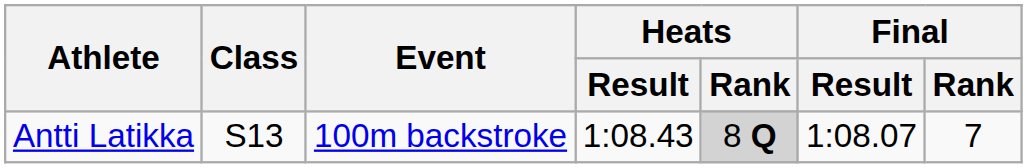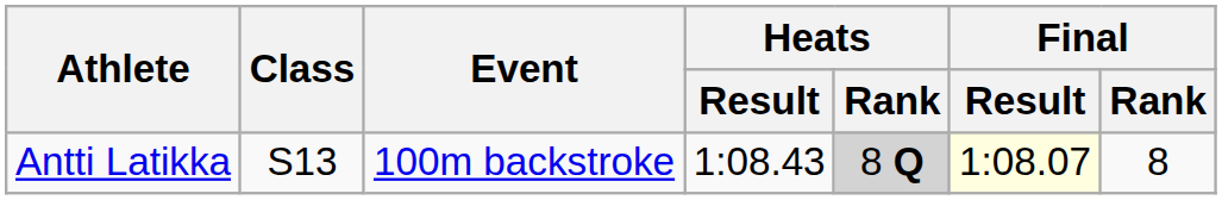Antti Latikka | Final / Result: no background -> lightyellow background
Antti Latikka | Final / Rank: 7 -> 8
